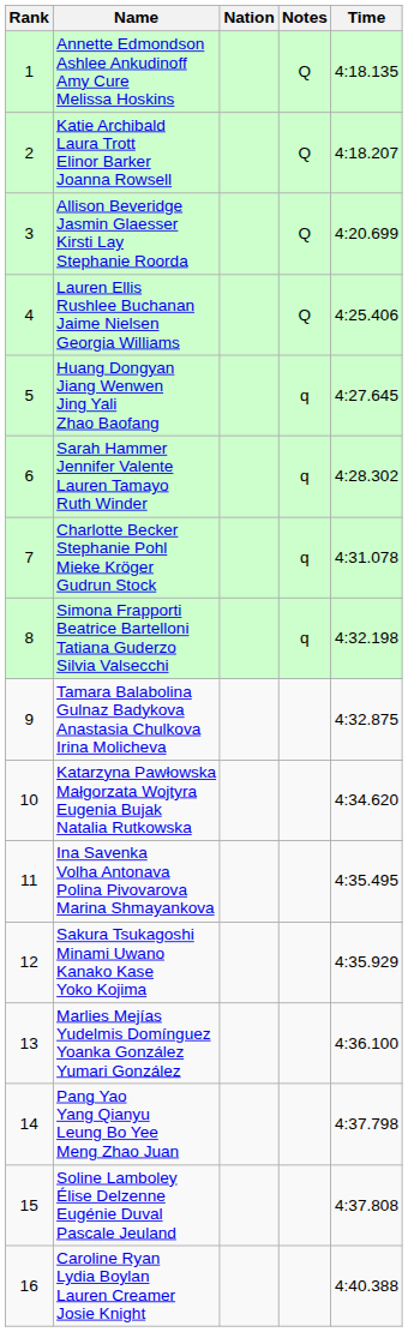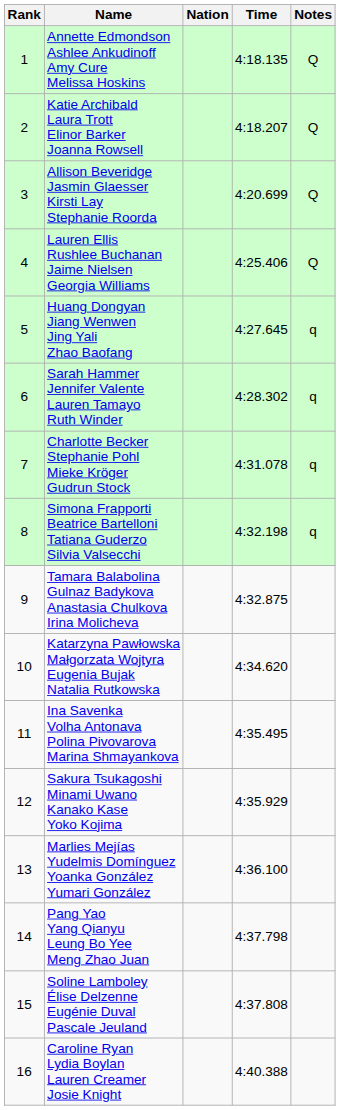columns swapped: Time <-> Notes
